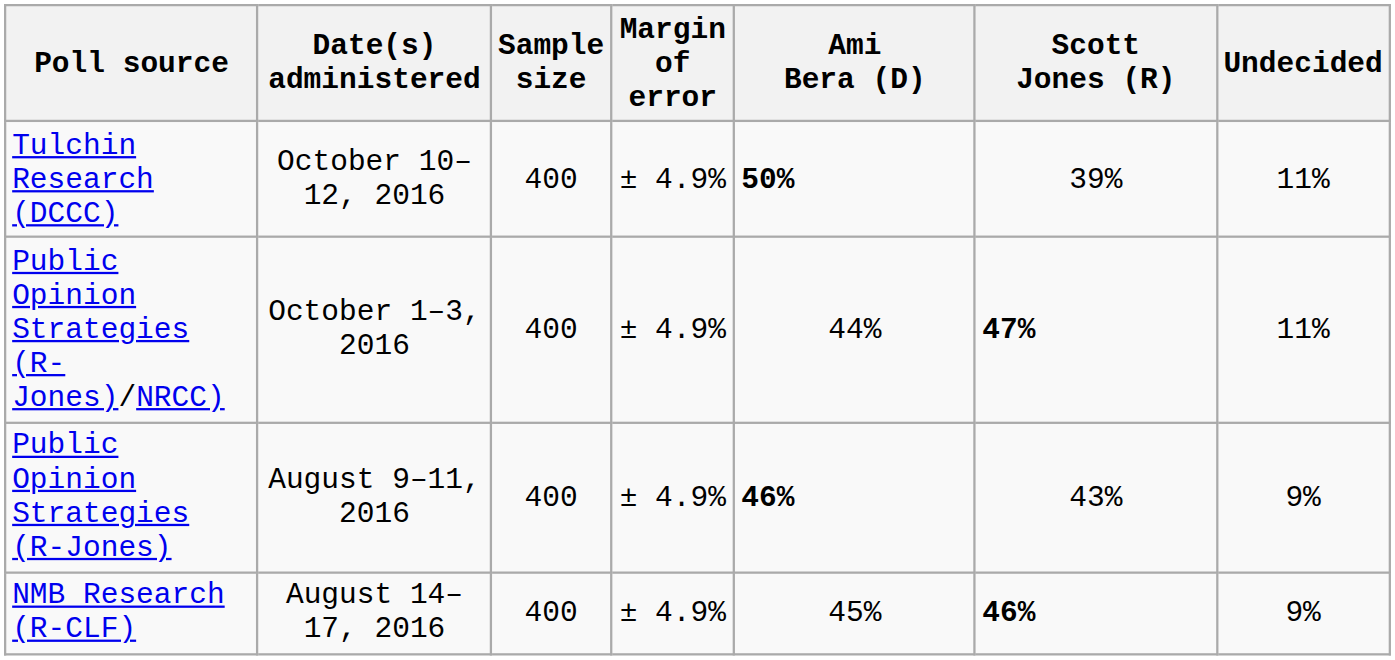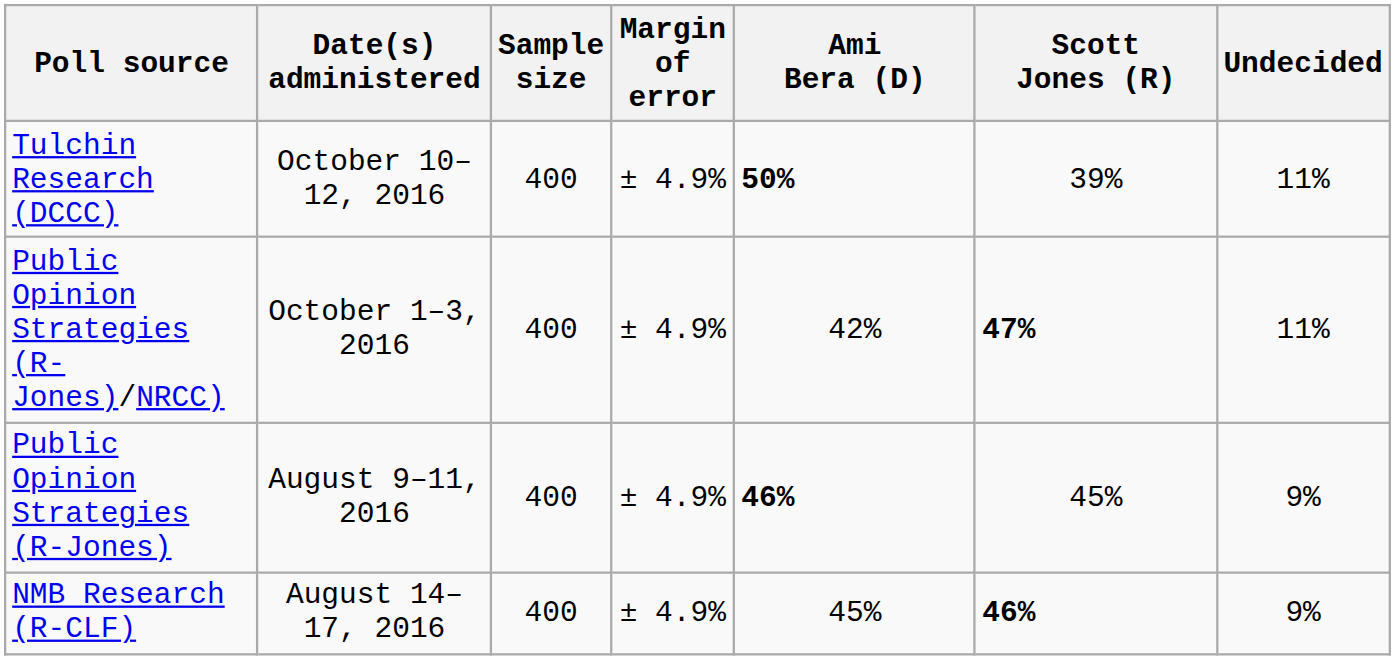Public Opinion Strategies (R-Jones)/NRCC) | Ami Bera (D): 44% -> 42%
Public Opinion Strategies (R-Jones) | Scott Jones (R): 43% -> 45%
